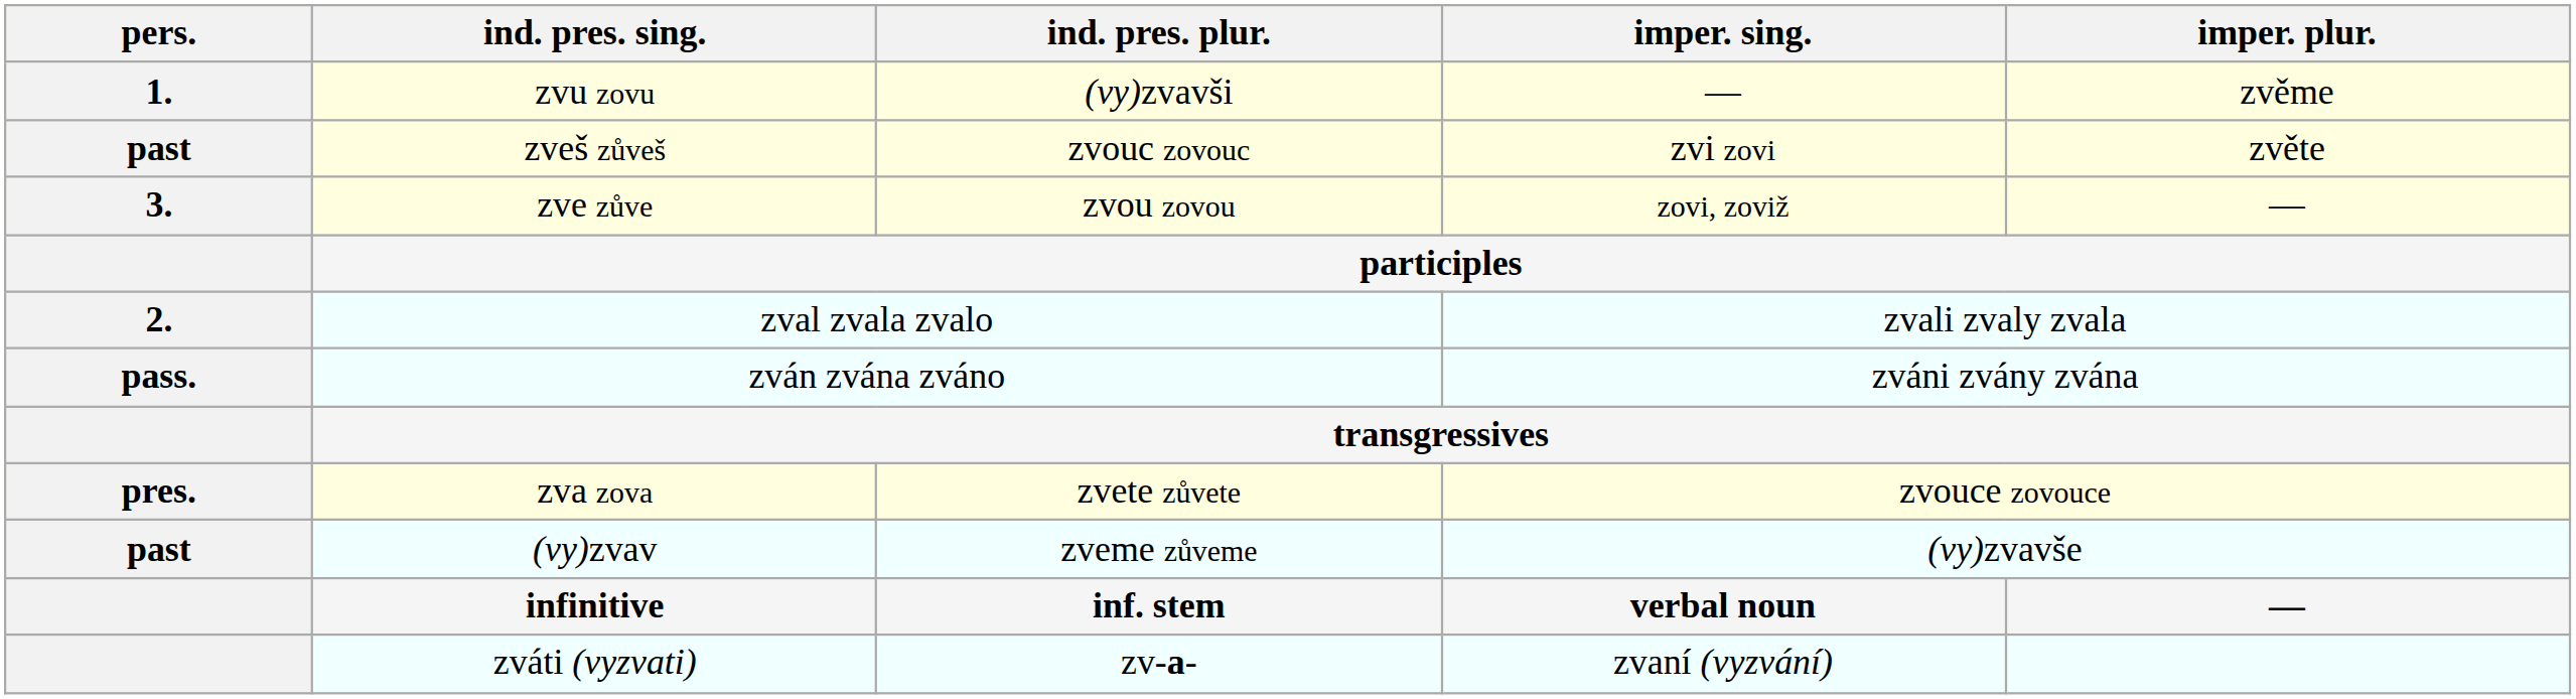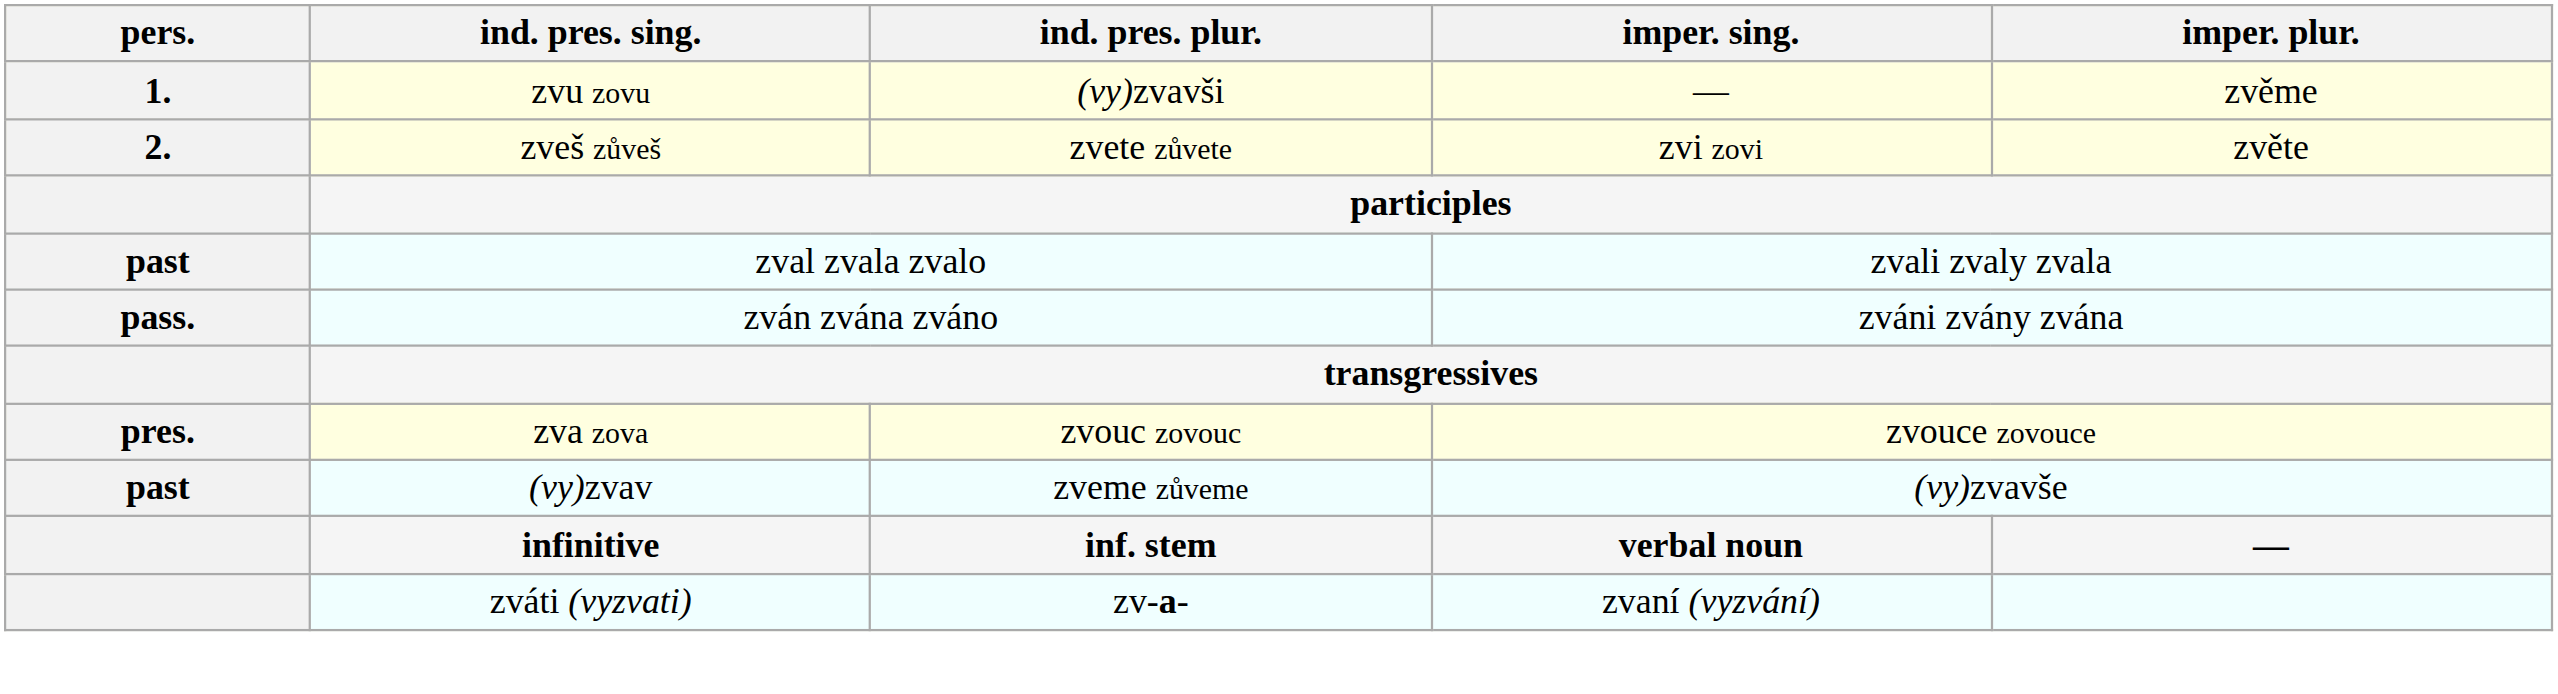zveš zůveš | pers.: past -> 2.
zveš zůveš | ind. pres. plur.: zvouc zovouc -> zvete zůvete
- row: 3. | zve zůve | zvou zovou | zovi, zoviž | —
zval zvala zvalo | pers.: 2. -> past
zva zova | ind. pres. plur.: zvete zůvete -> zvouc zovouc
